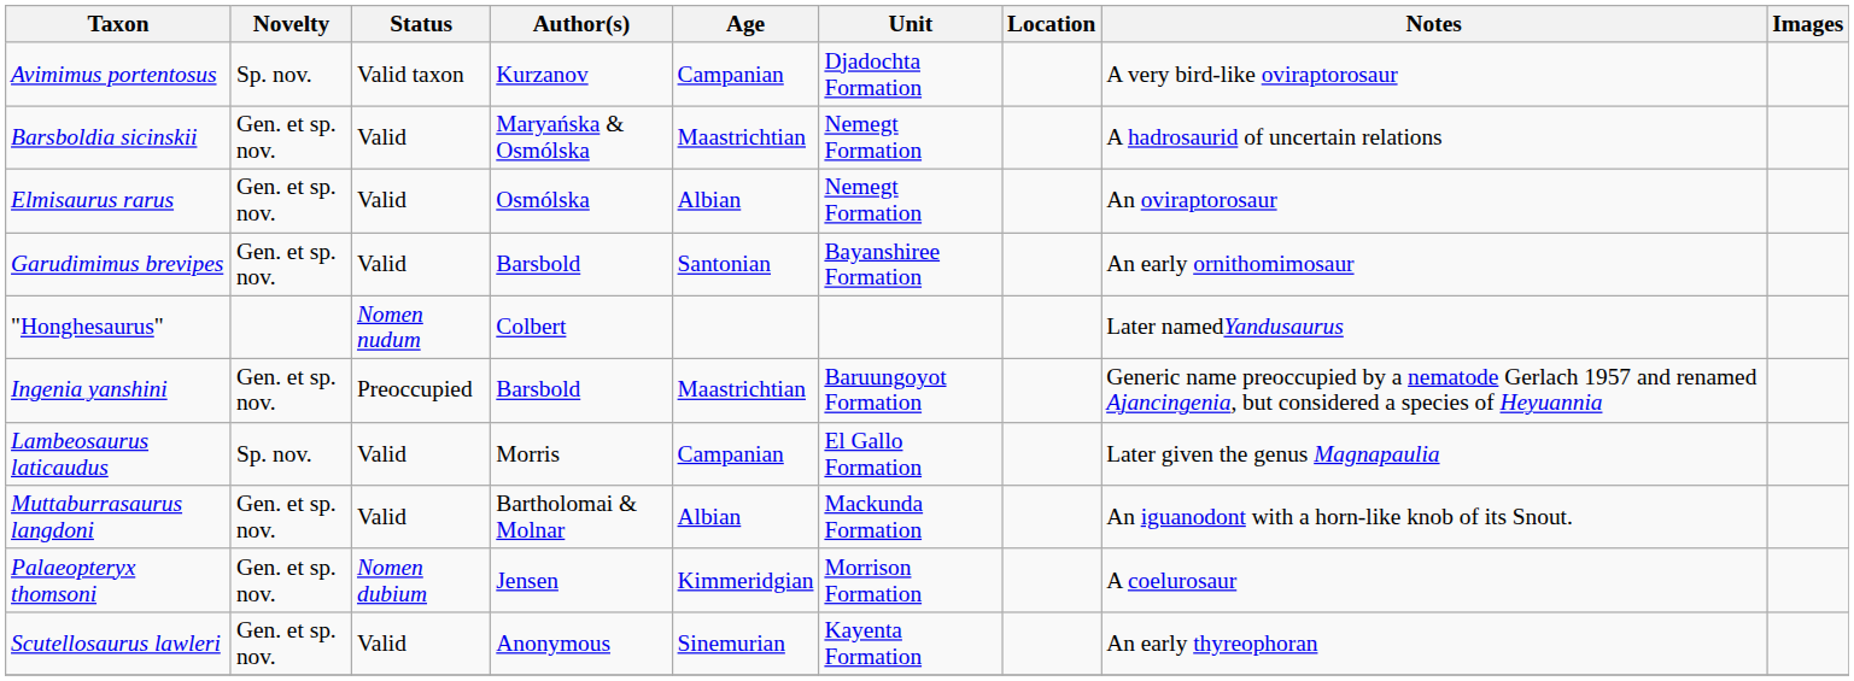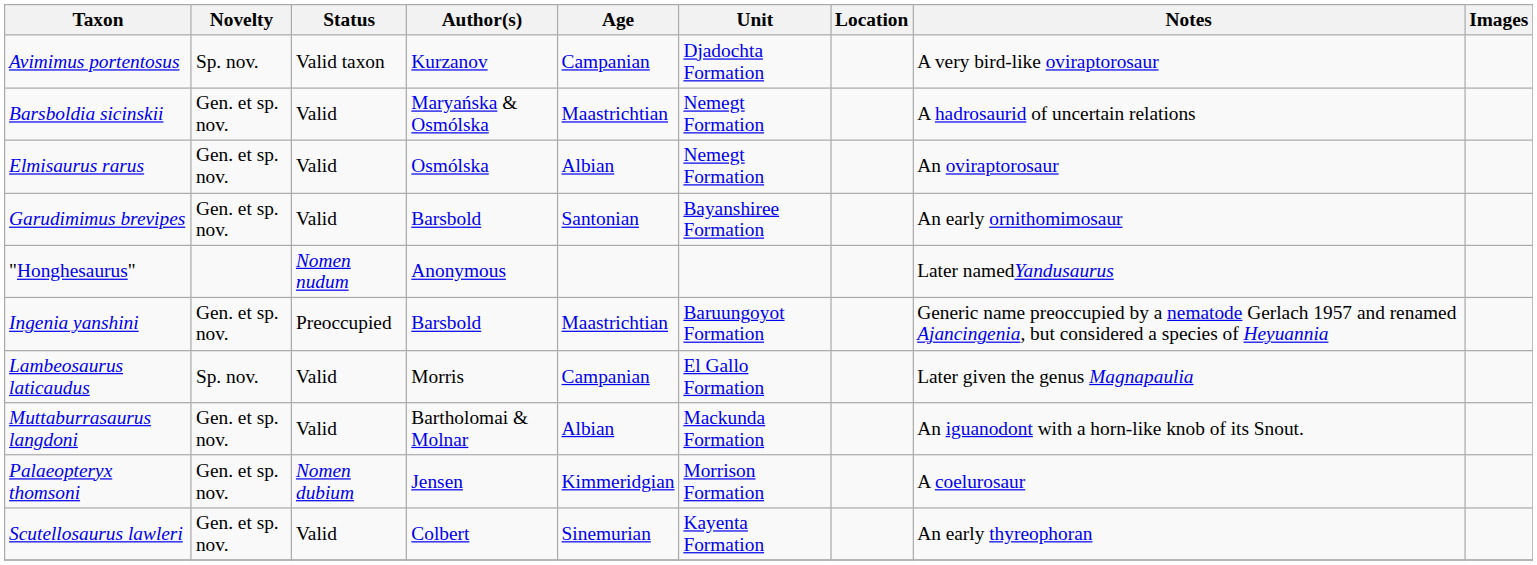"Honghesaurus" | Author(s): Colbert -> Anonymous
Scutellosaurus lawleri | Author(s): Anonymous -> Colbert
